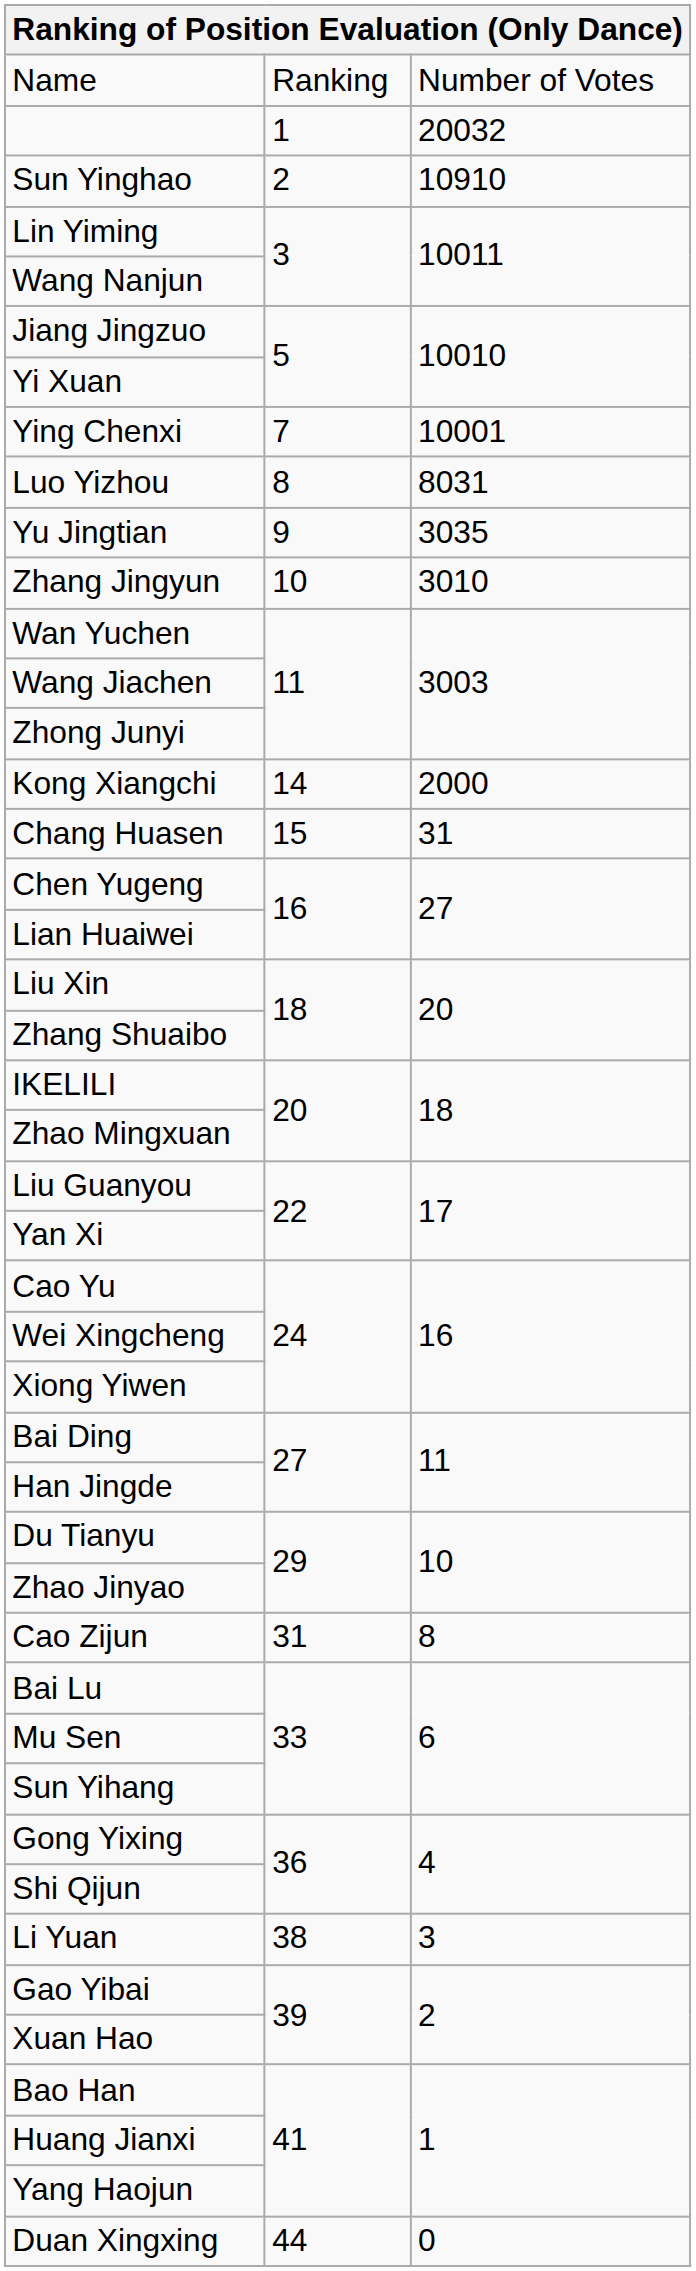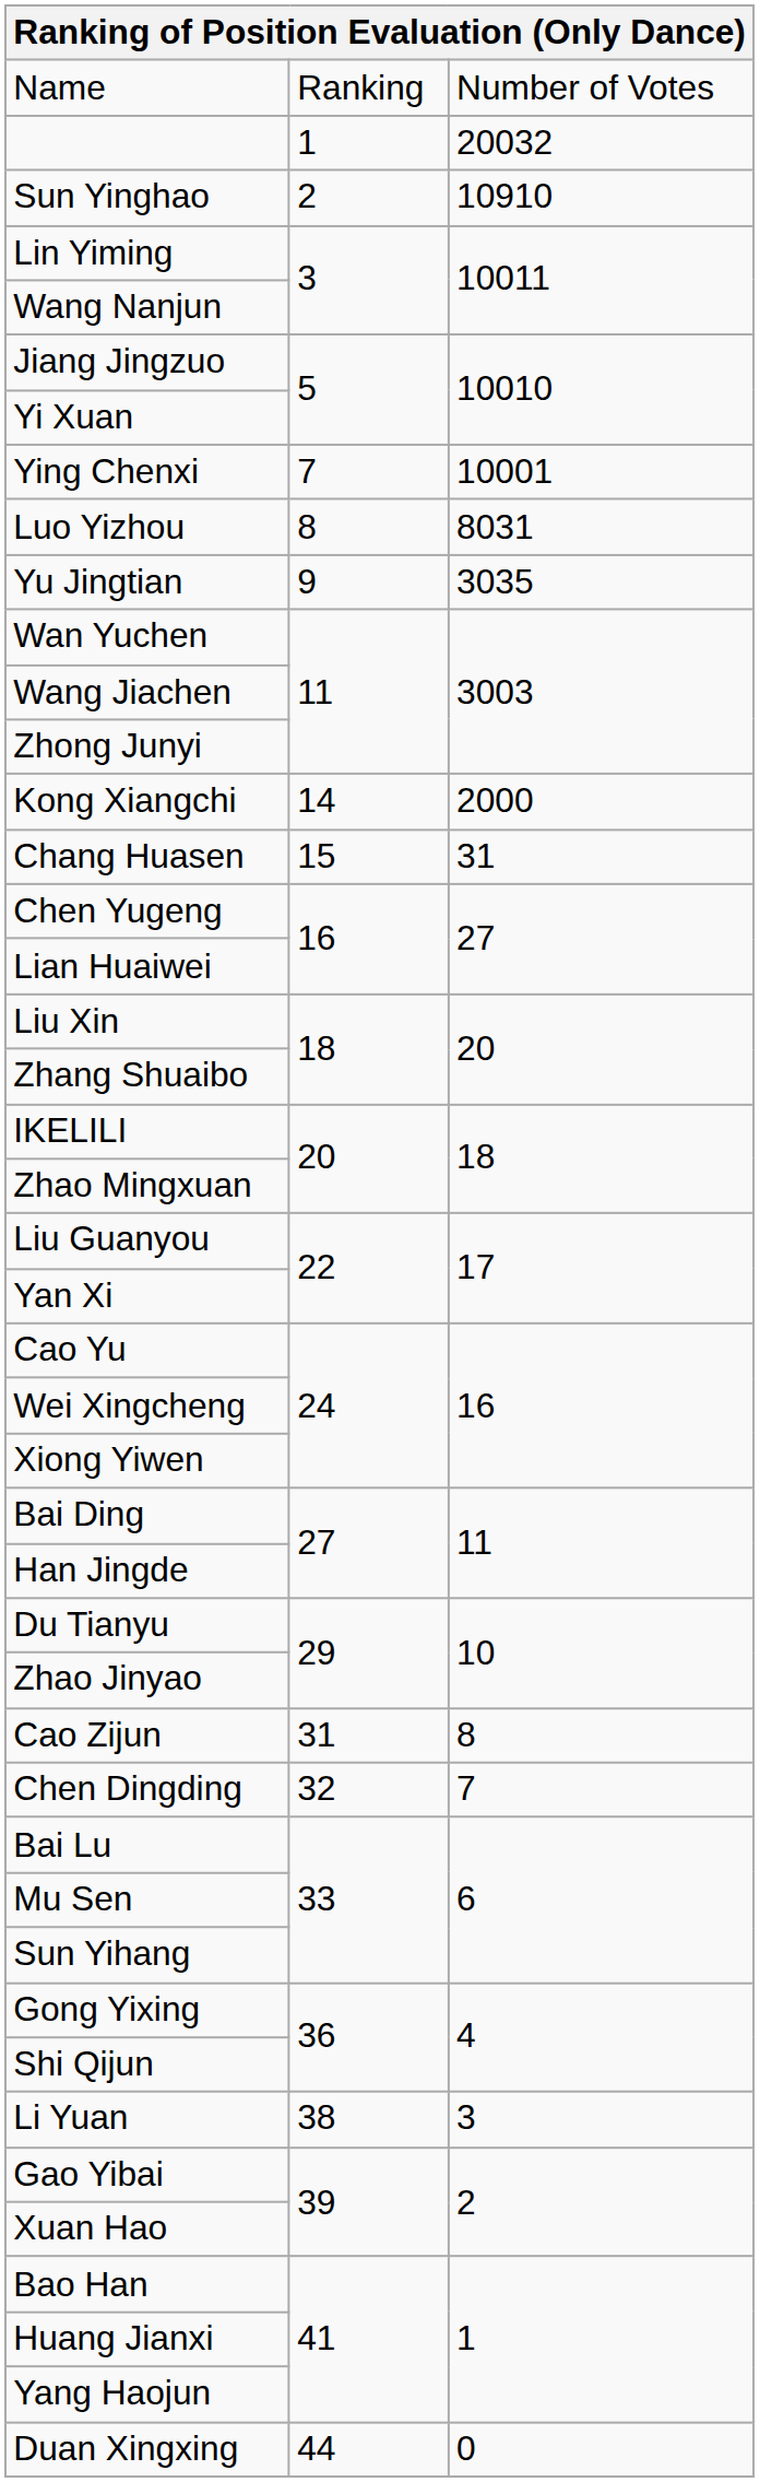- row: Zhang Jingyun | 10 | 3010
+ row: Chen Dingding | 32 | 7
